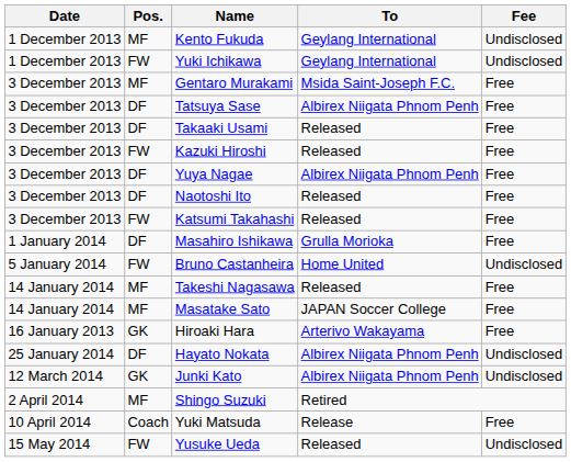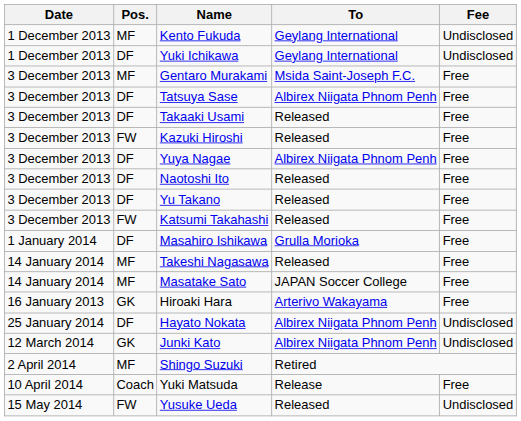Yuki Ichikawa | Pos.: FW -> DF
+ row: 3 December 2013 | DF | Yu Takano | Released | Free
- row: 5 January 2014 | FW | Bruno Castanheira | Home United | Undisclosed
